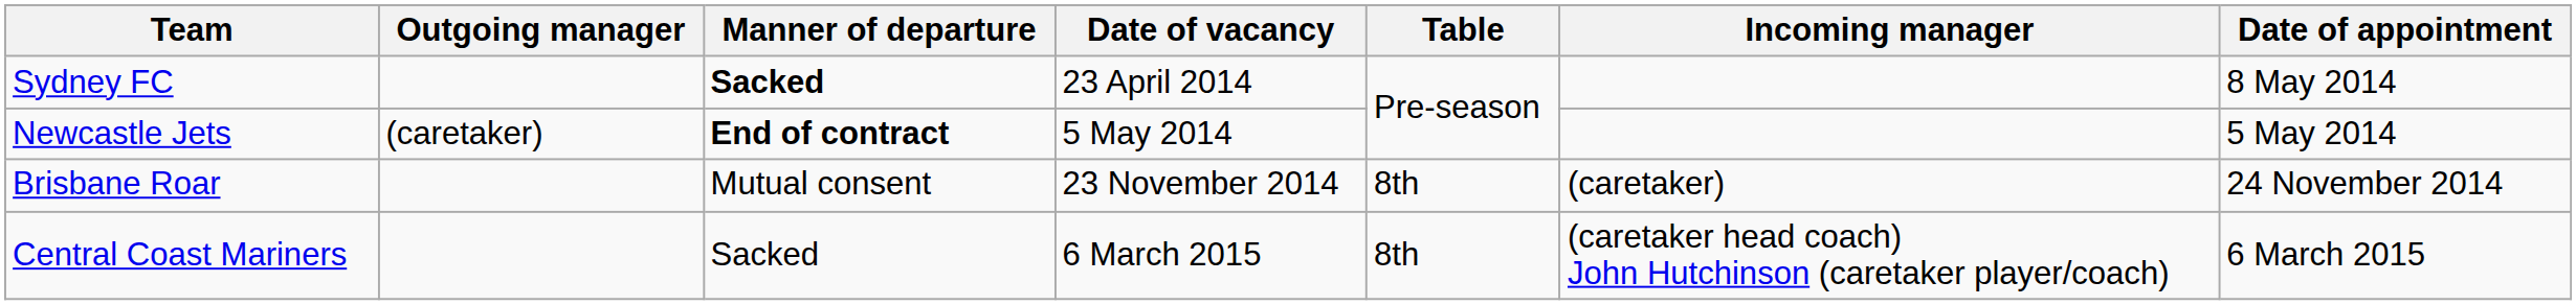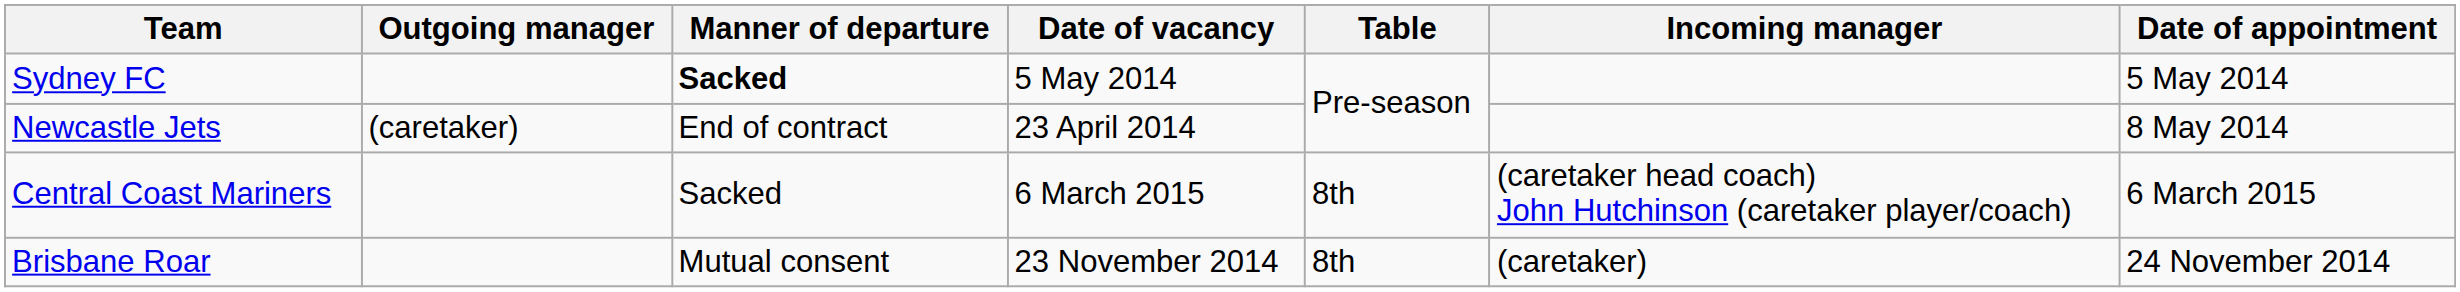Sydney FC | Date of vacancy: 23 April 2014 -> 5 May 2014
Sydney FC | Date of appointment: 8 May 2014 -> 5 May 2014
Newcastle Jets | Manner of departure: bold -> normal
Newcastle Jets | Date of vacancy: 5 May 2014 -> 23 April 2014
Newcastle Jets | Date of appointment: 5 May 2014 -> 8 May 2014
rows swapped: Brisbane Roar <-> Central Coast Mariners
